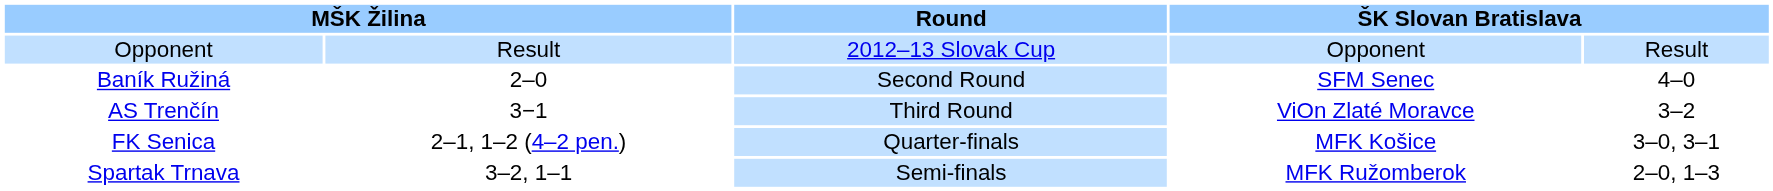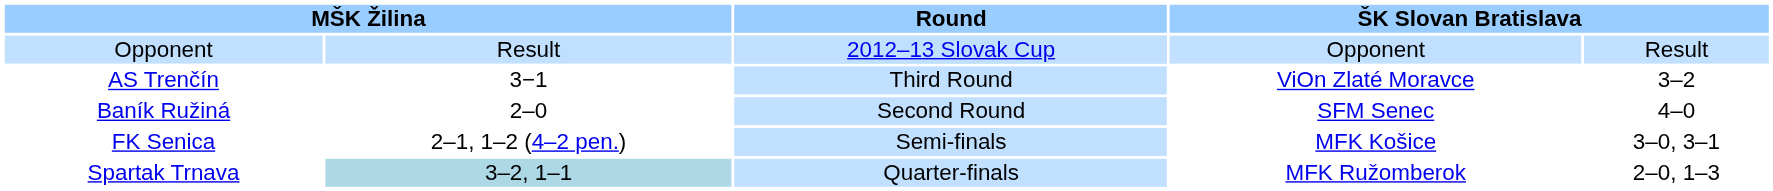rows swapped: Baník Ružiná <-> AS Trenčín
FK Senica | Round: Quarter-finals -> Semi-finals
Spartak Trnava | column 2: no background -> lightblue background
Spartak Trnava | Round: Semi-finals -> Quarter-finals
